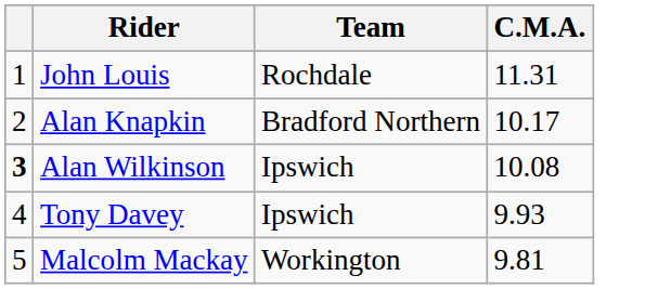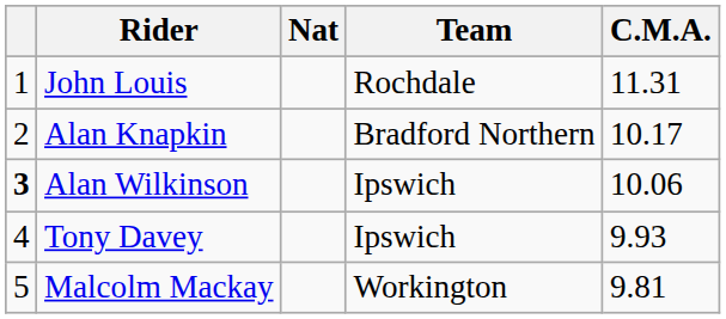+ column: Nat
Alan Wilkinson | C.M.A.: 10.08 -> 10.06
